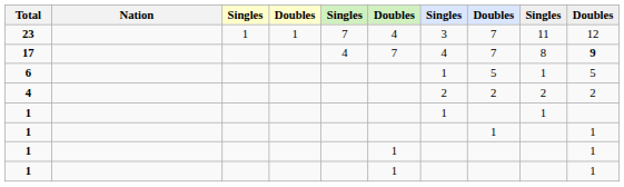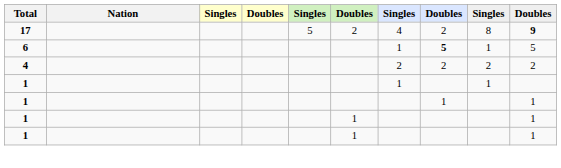- row: 23 | 1 | 1 | 7 | 4 | 3 | 7 | 11 | 12
17 | column 5: 4 -> 5
17 | column 6: 7 -> 2
17 | column 8: 7 -> 2
6 | column 8: normal -> bold
